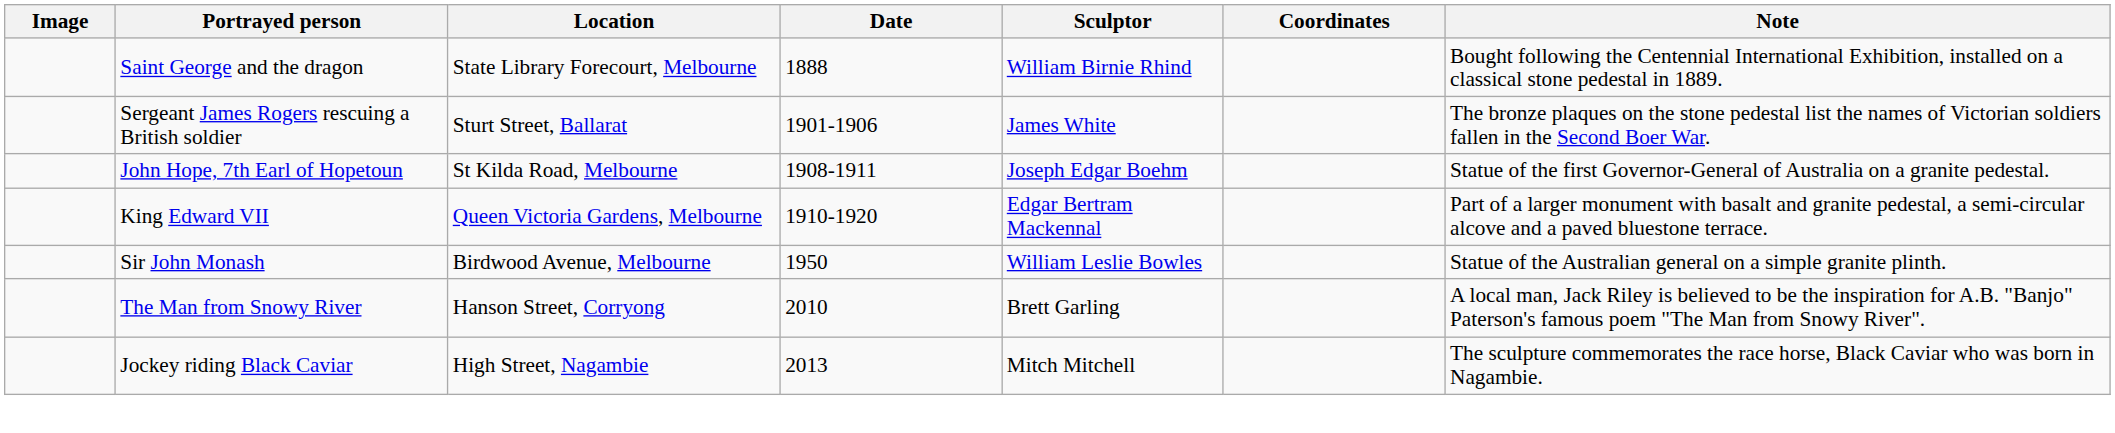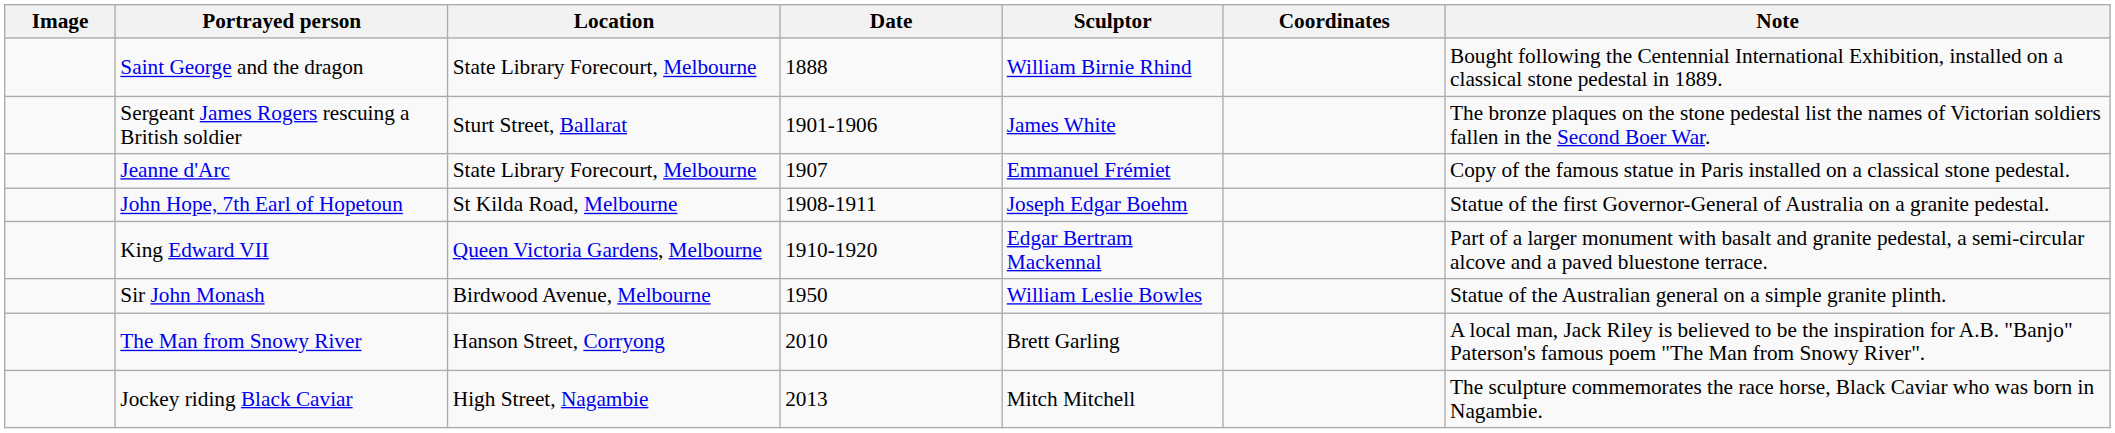+ row: Jeanne d'Arc | State Library Forecourt, Melbourne | 1907 | Emmanuel Frémiet | Copy of the famous statue in Paris installed on a classical stone pedestal.
